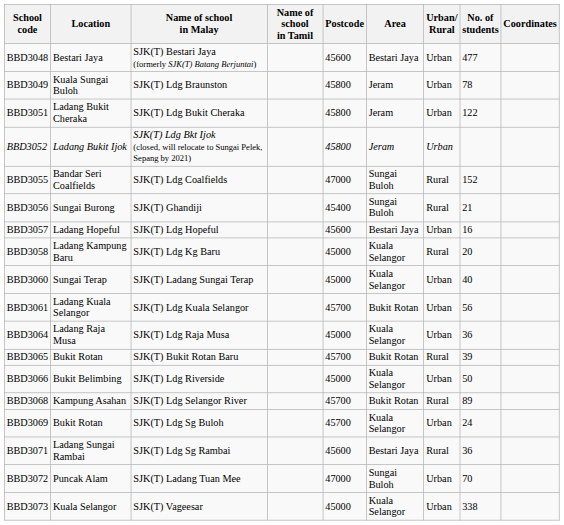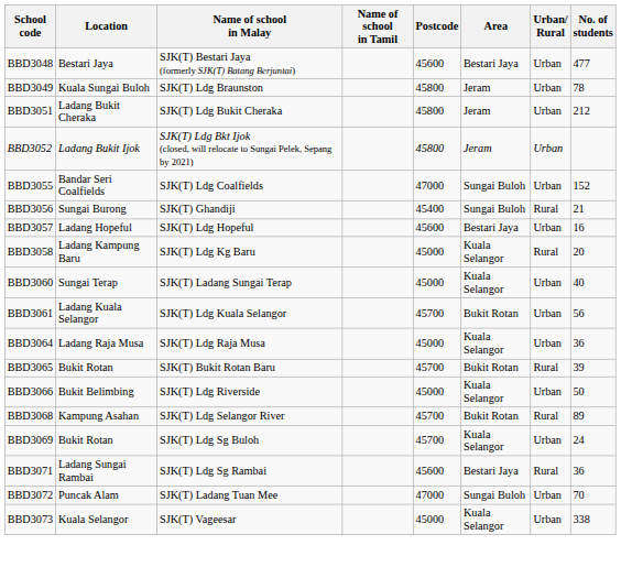- column: Coordinates
BBD3051 | No. of students: 122 -> 212
BBD3055 | Urban/ Rural: Rural -> Urban
